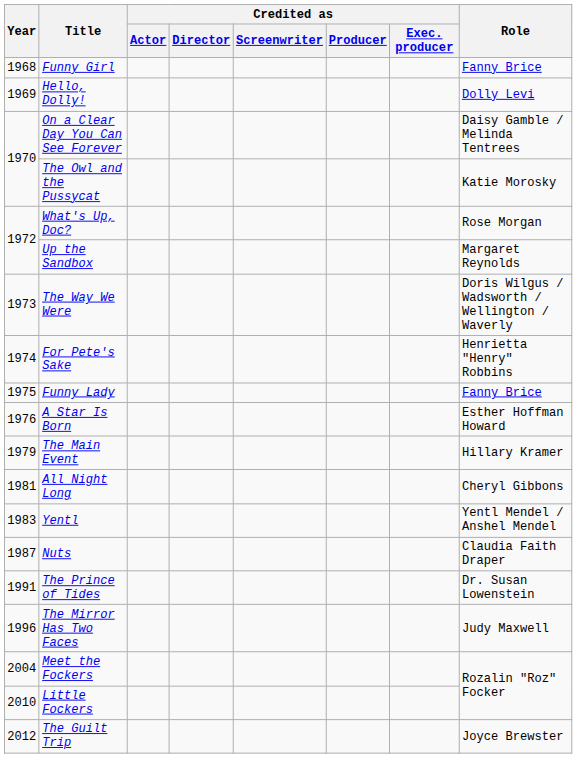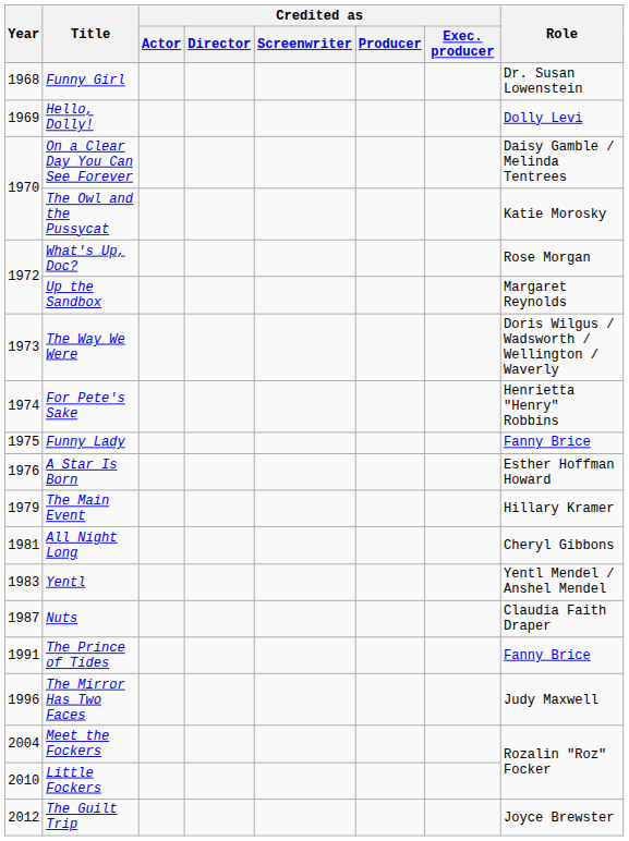Funny Girl | Role: Fanny Brice -> Dr. Susan Lowenstein
The Prince of Tides | Role: Dr. Susan Lowenstein -> Fanny Brice
